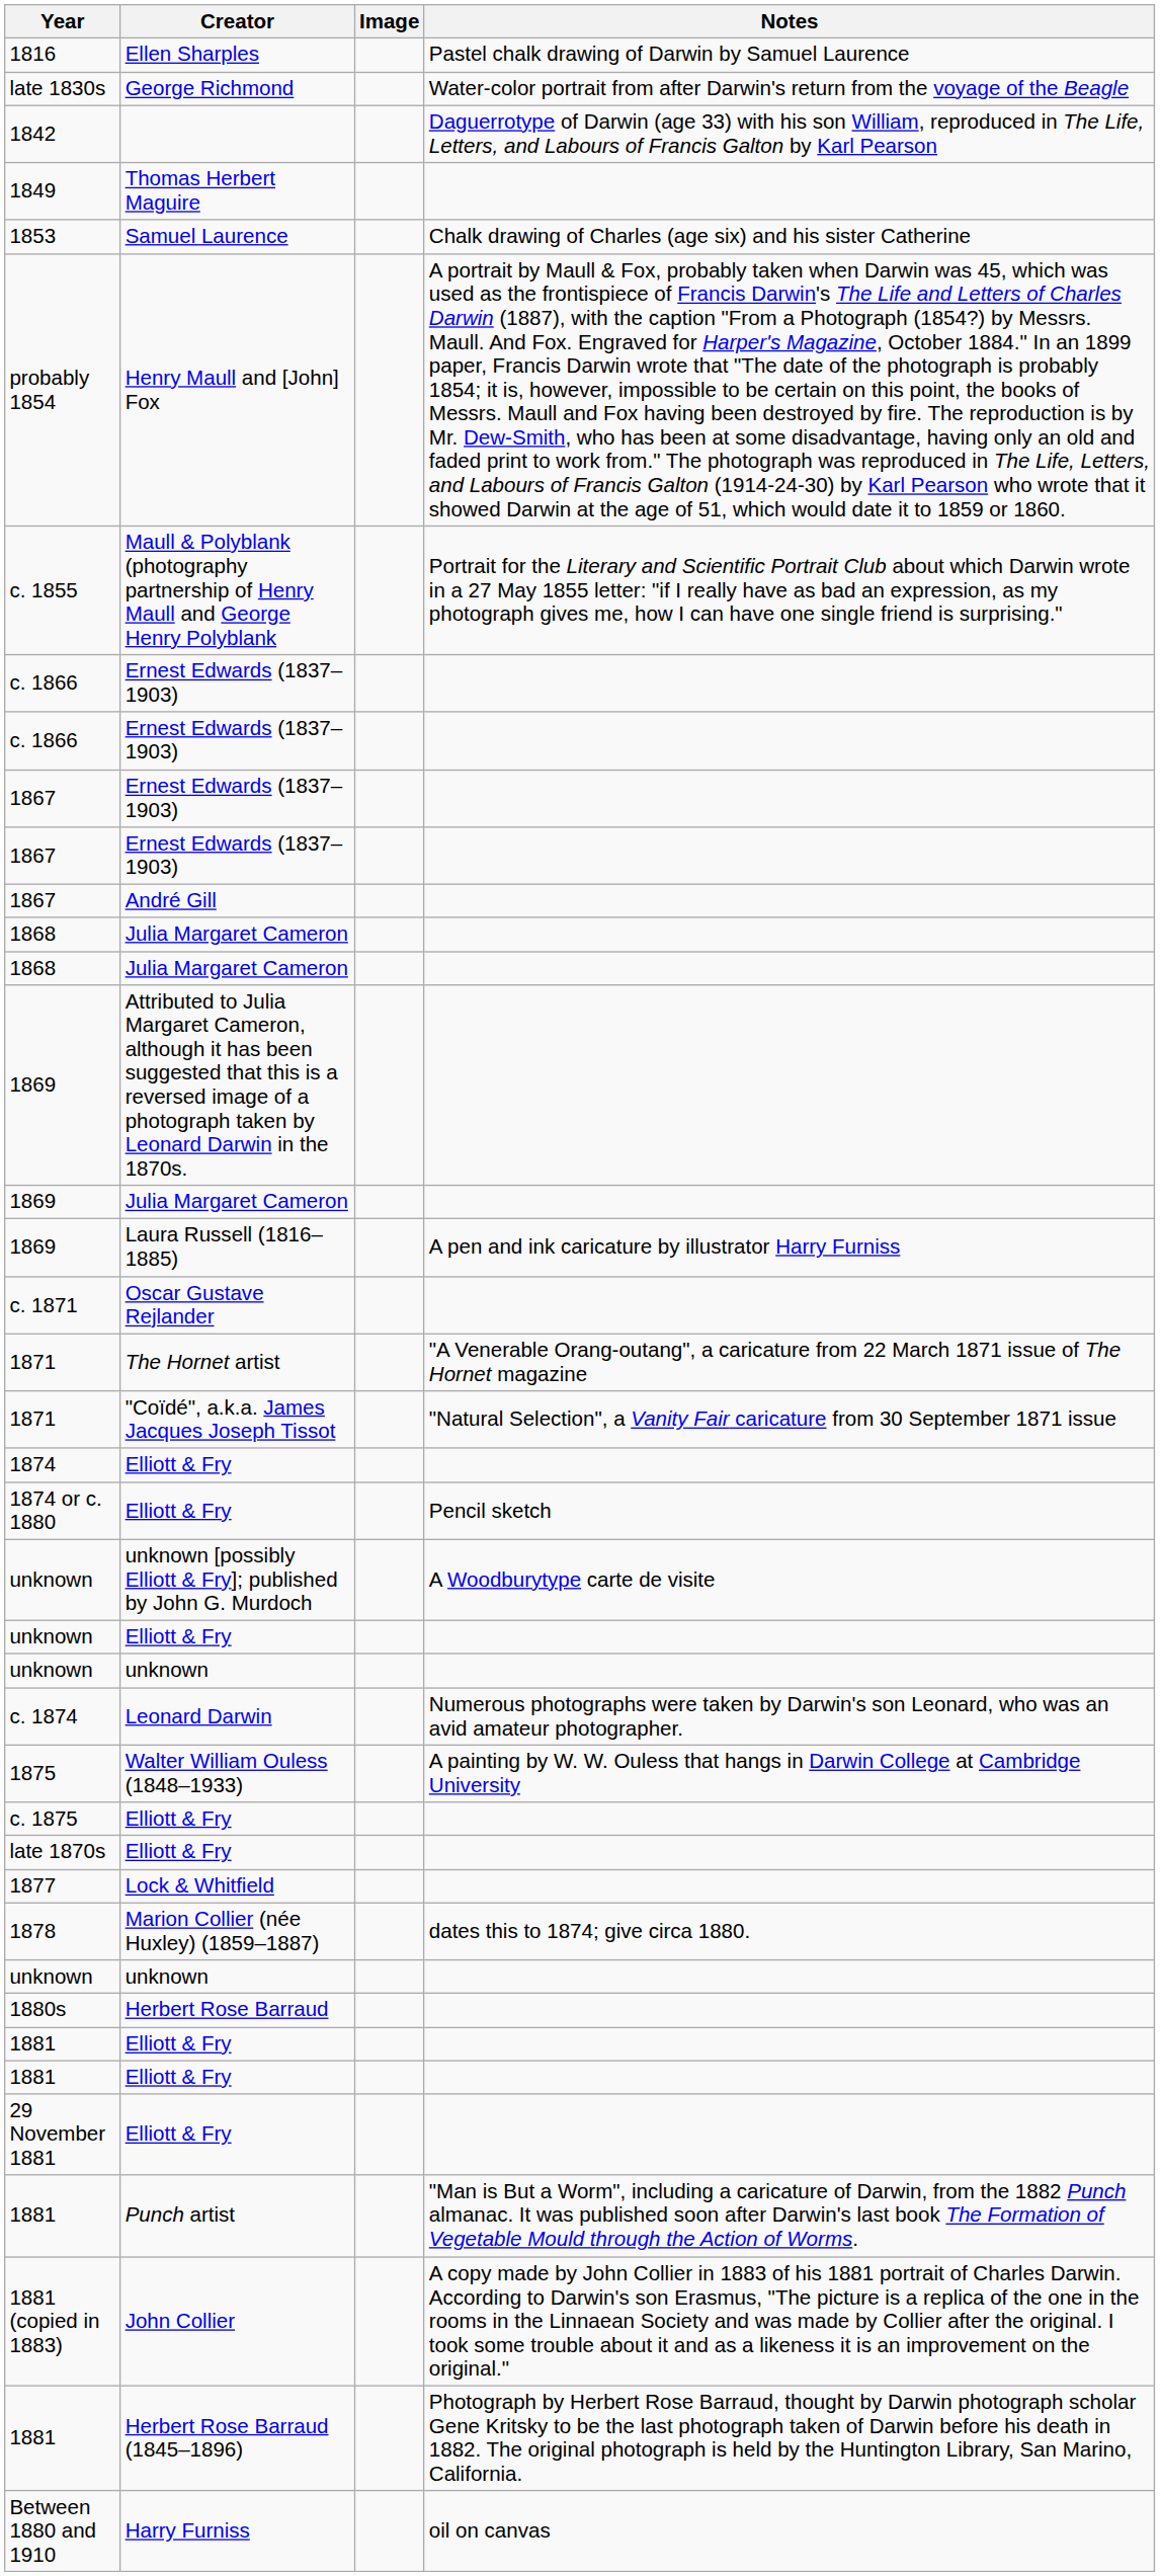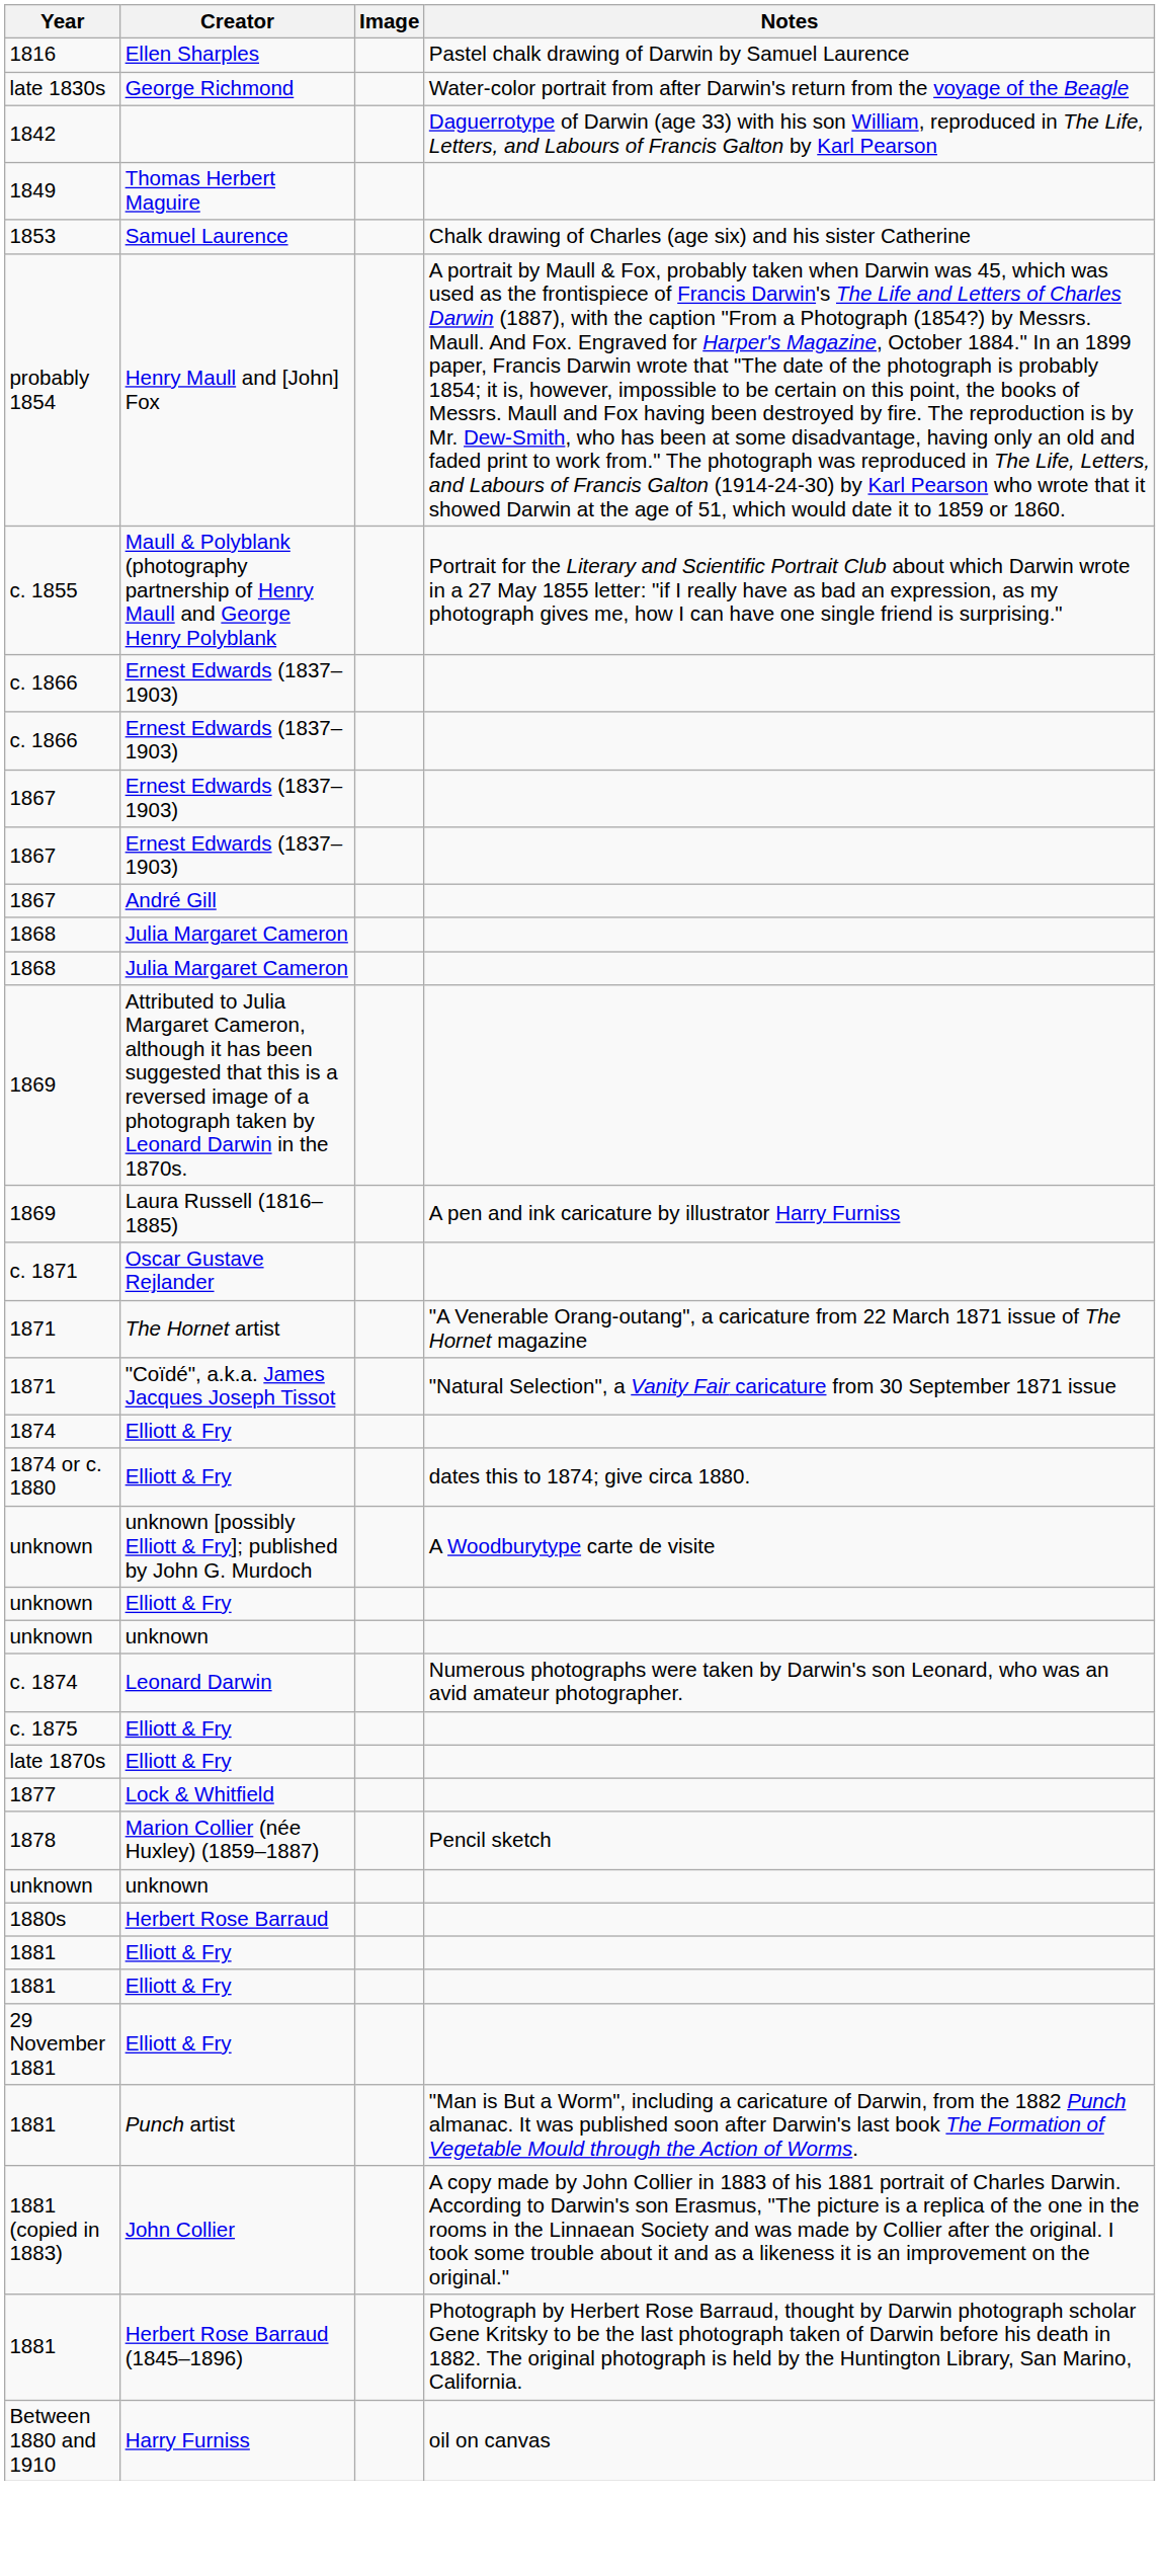- row: 1869 | Julia Margaret Cameron
1874 or c. 1880 | Notes: Pencil sketch -> dates this to 1874; give circa 1880.
- row: 1875 | Walter William Ouless (1848–1933) | A painting by W. W. Ouless that hangs in Darwin College at Cambridge University
1878 | Notes: dates this to 1874; give circa 1880. -> Pencil sketch
